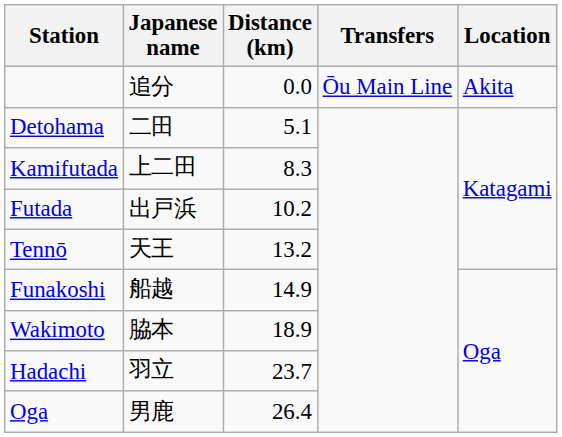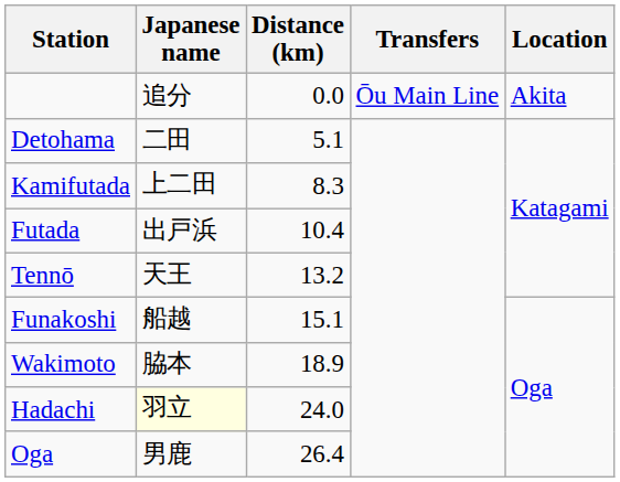Futada | Distance (km): 10.2 -> 10.4
Funakoshi | Distance (km): 14.9 -> 15.1
Hadachi | Japanese name: no background -> lightyellow background
Hadachi | Distance (km): 23.7 -> 24.0
